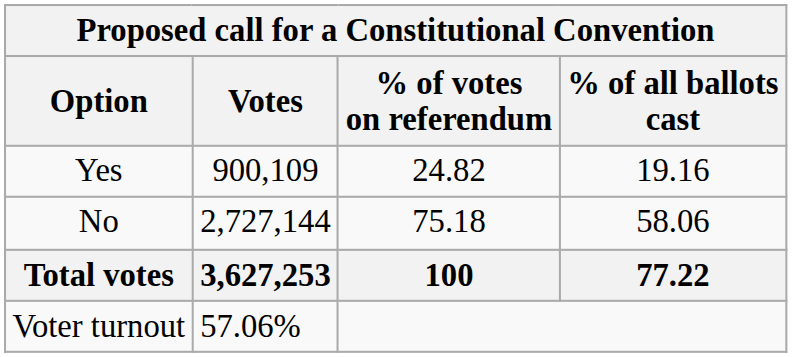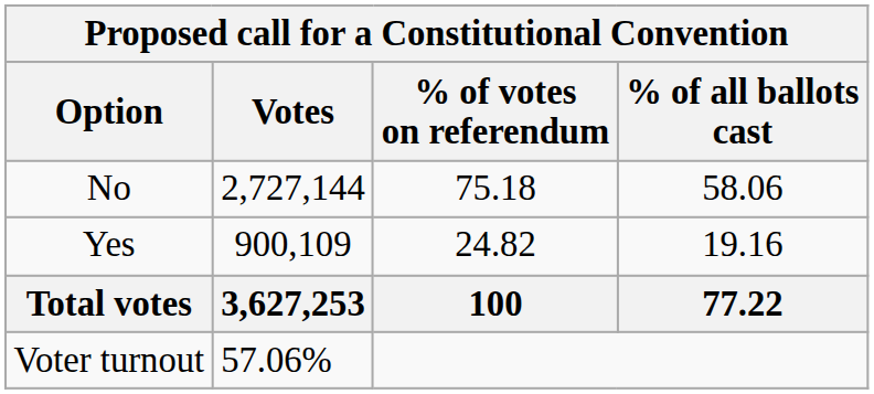rows swapped: Yes <-> No
